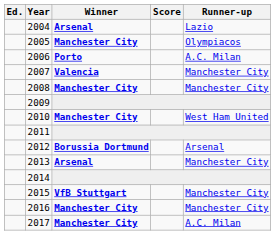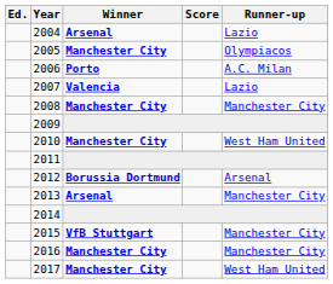2007 | Runner-up: Manchester City -> Lazio
2017 | Runner-up: A.C. Milan -> West Ham United
